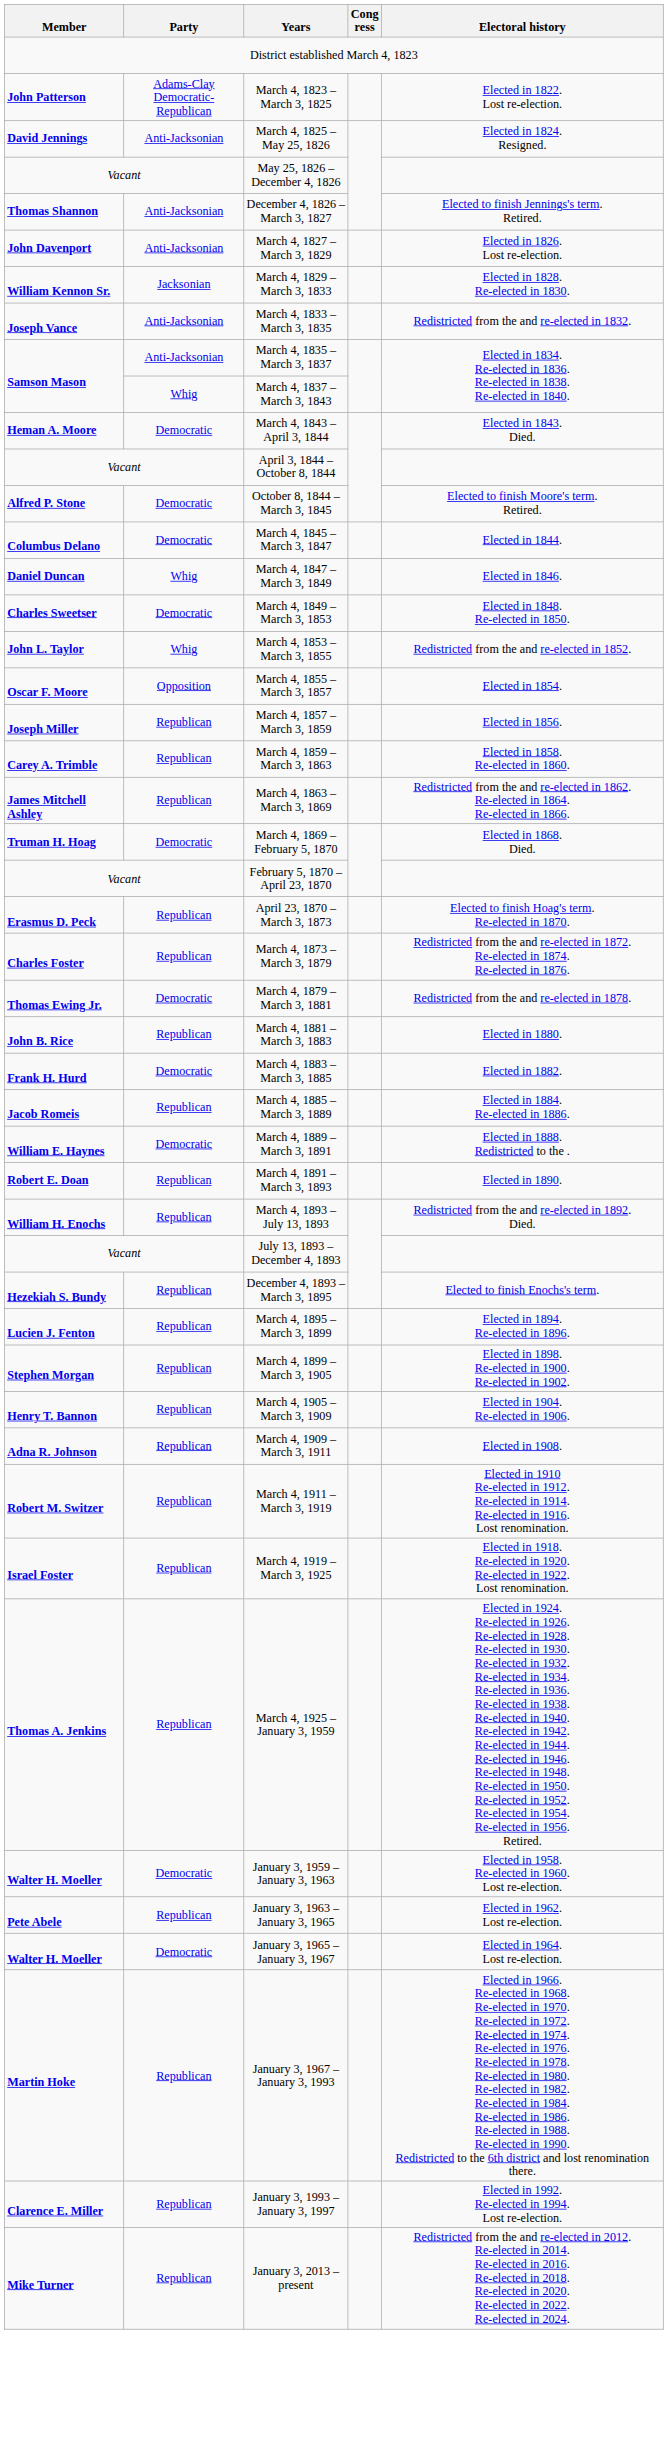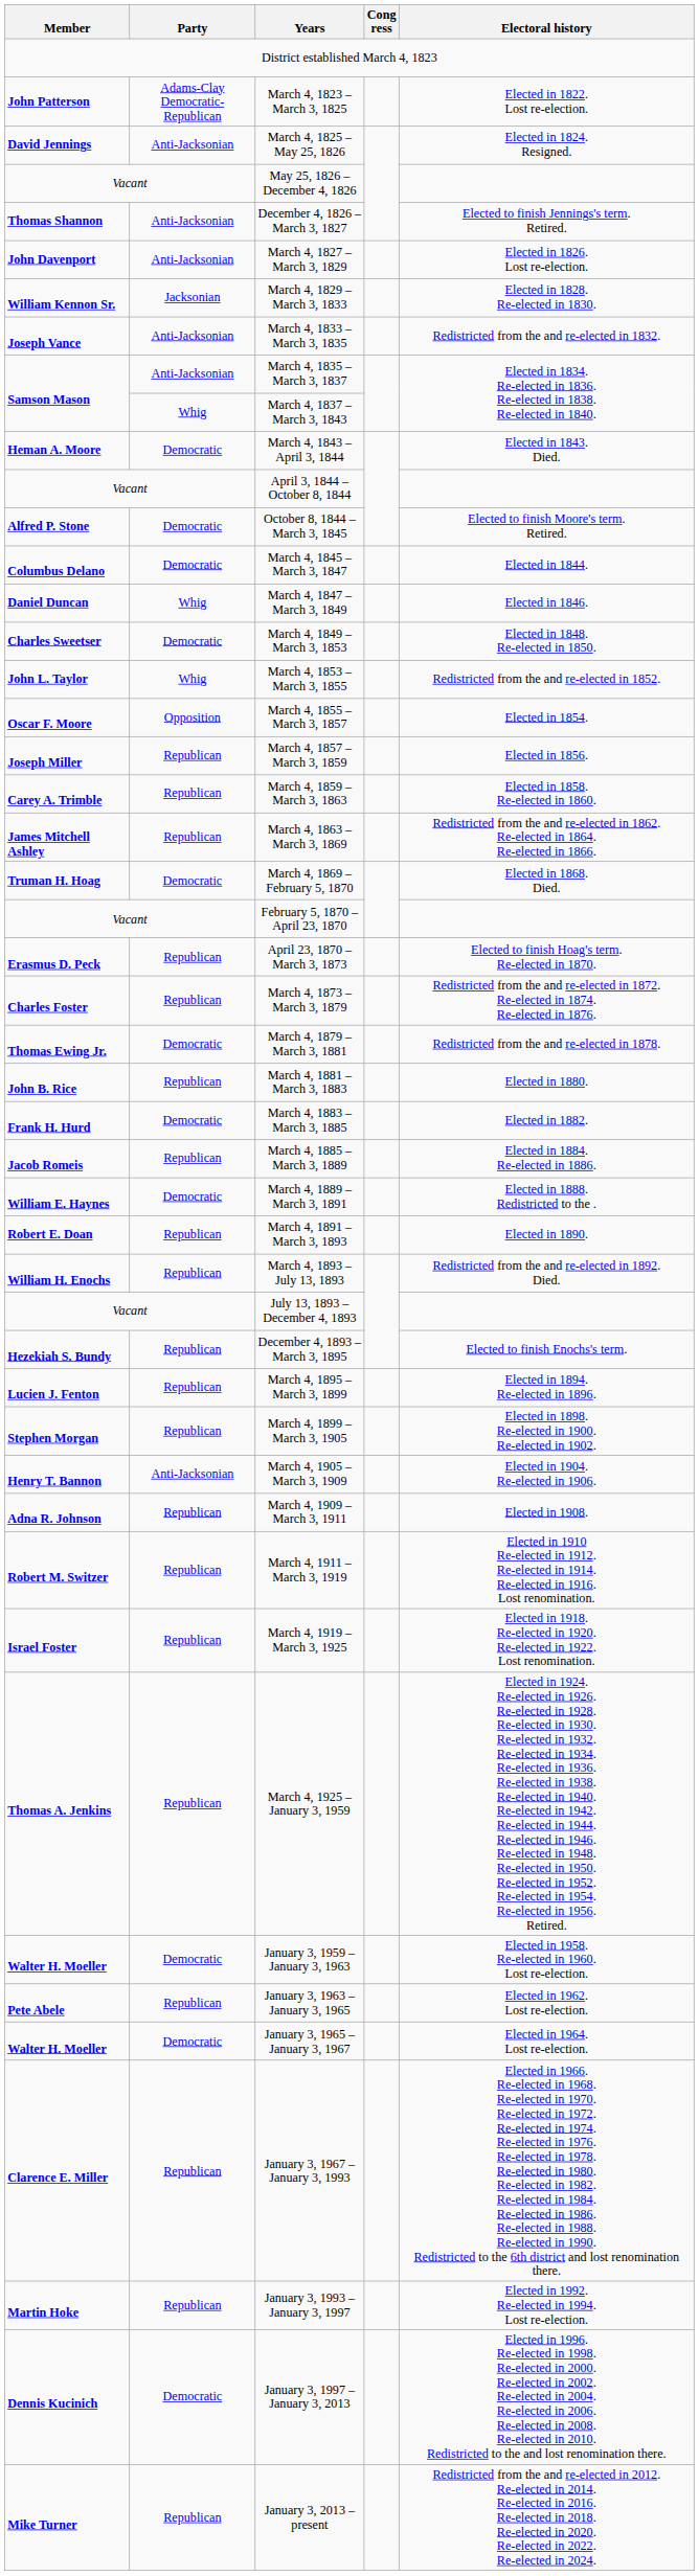March 4, 1905 – March 3, 1909 | Party: Republican -> Anti-Jacksonian
January 3, 1967 – January 3, 1993 | Member: Martin Hoke -> Clarence E. Miller
January 3, 1993 – January 3, 1997 | Member: Clarence E. Miller -> Martin Hoke
+ row: Dennis Kucinich | Democratic | January 3, 1997 – January 3, 2013 | Elected in 1996. Re-elected in 1998. Re-elected in 2000. Re-elected in 2002. Re-elected in 2004. Re-elected in 2006. Re-elected in 2008. Re-elected in 2010. Redistricted to the and lost renomination there.
